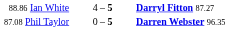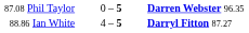rows swapped: 87.08 Phil Taylor <-> 88.86 Ian White
